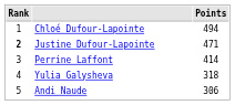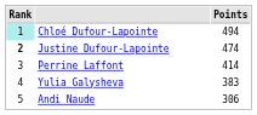Chloé Dufour-Lapointe | Rank: no background -> paleturquoise background
Justine Dufour-Lapointe | Points: 471 -> 474
Yulia Galysheva | Points: 318 -> 383
